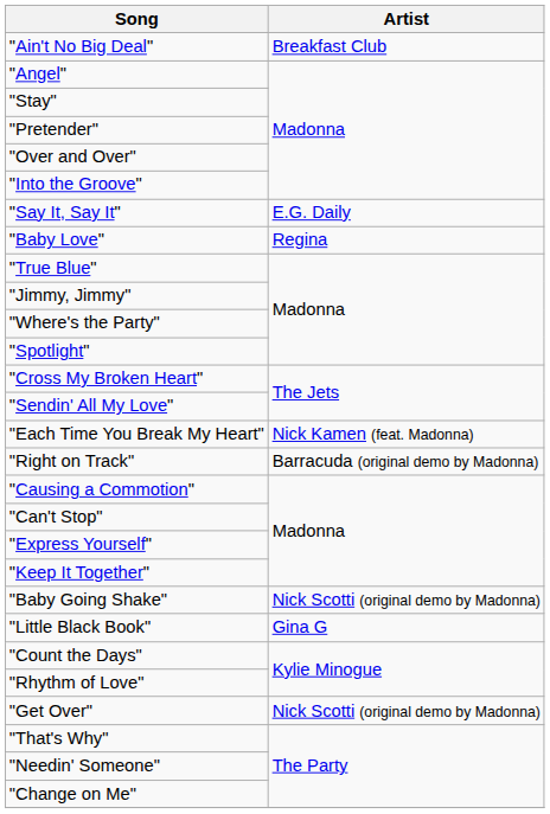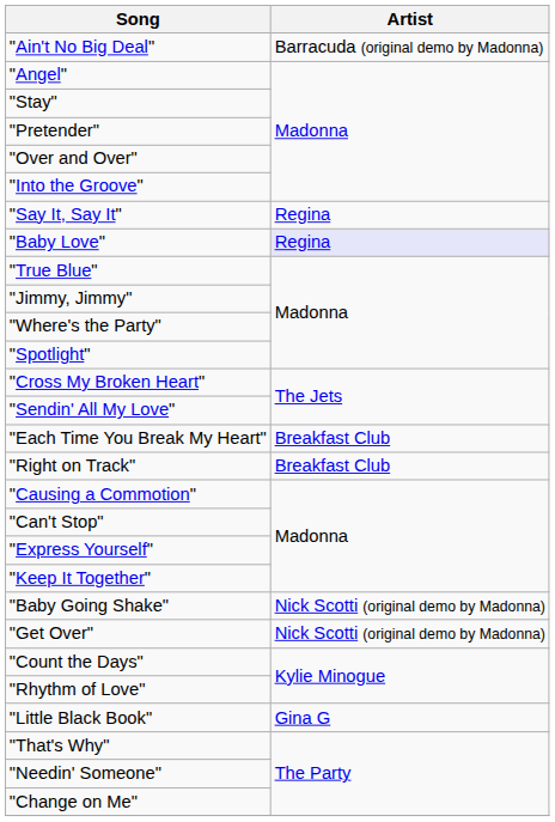"Ain't No Big Deal" | Artist: Breakfast Club -> Barracuda (original demo by Madonna)
"Say It, Say It" | Artist: E.G. Daily -> Regina
"Baby Love" | Artist: no background -> lavender background
"Each Time You Break My Heart" | Artist: Nick Kamen (feat. Madonna) -> Breakfast Club
"Right on Track" | Artist: Barracuda (original demo by Madonna) -> Breakfast Club
rows swapped: "Get Over" <-> "Little Black Book"
